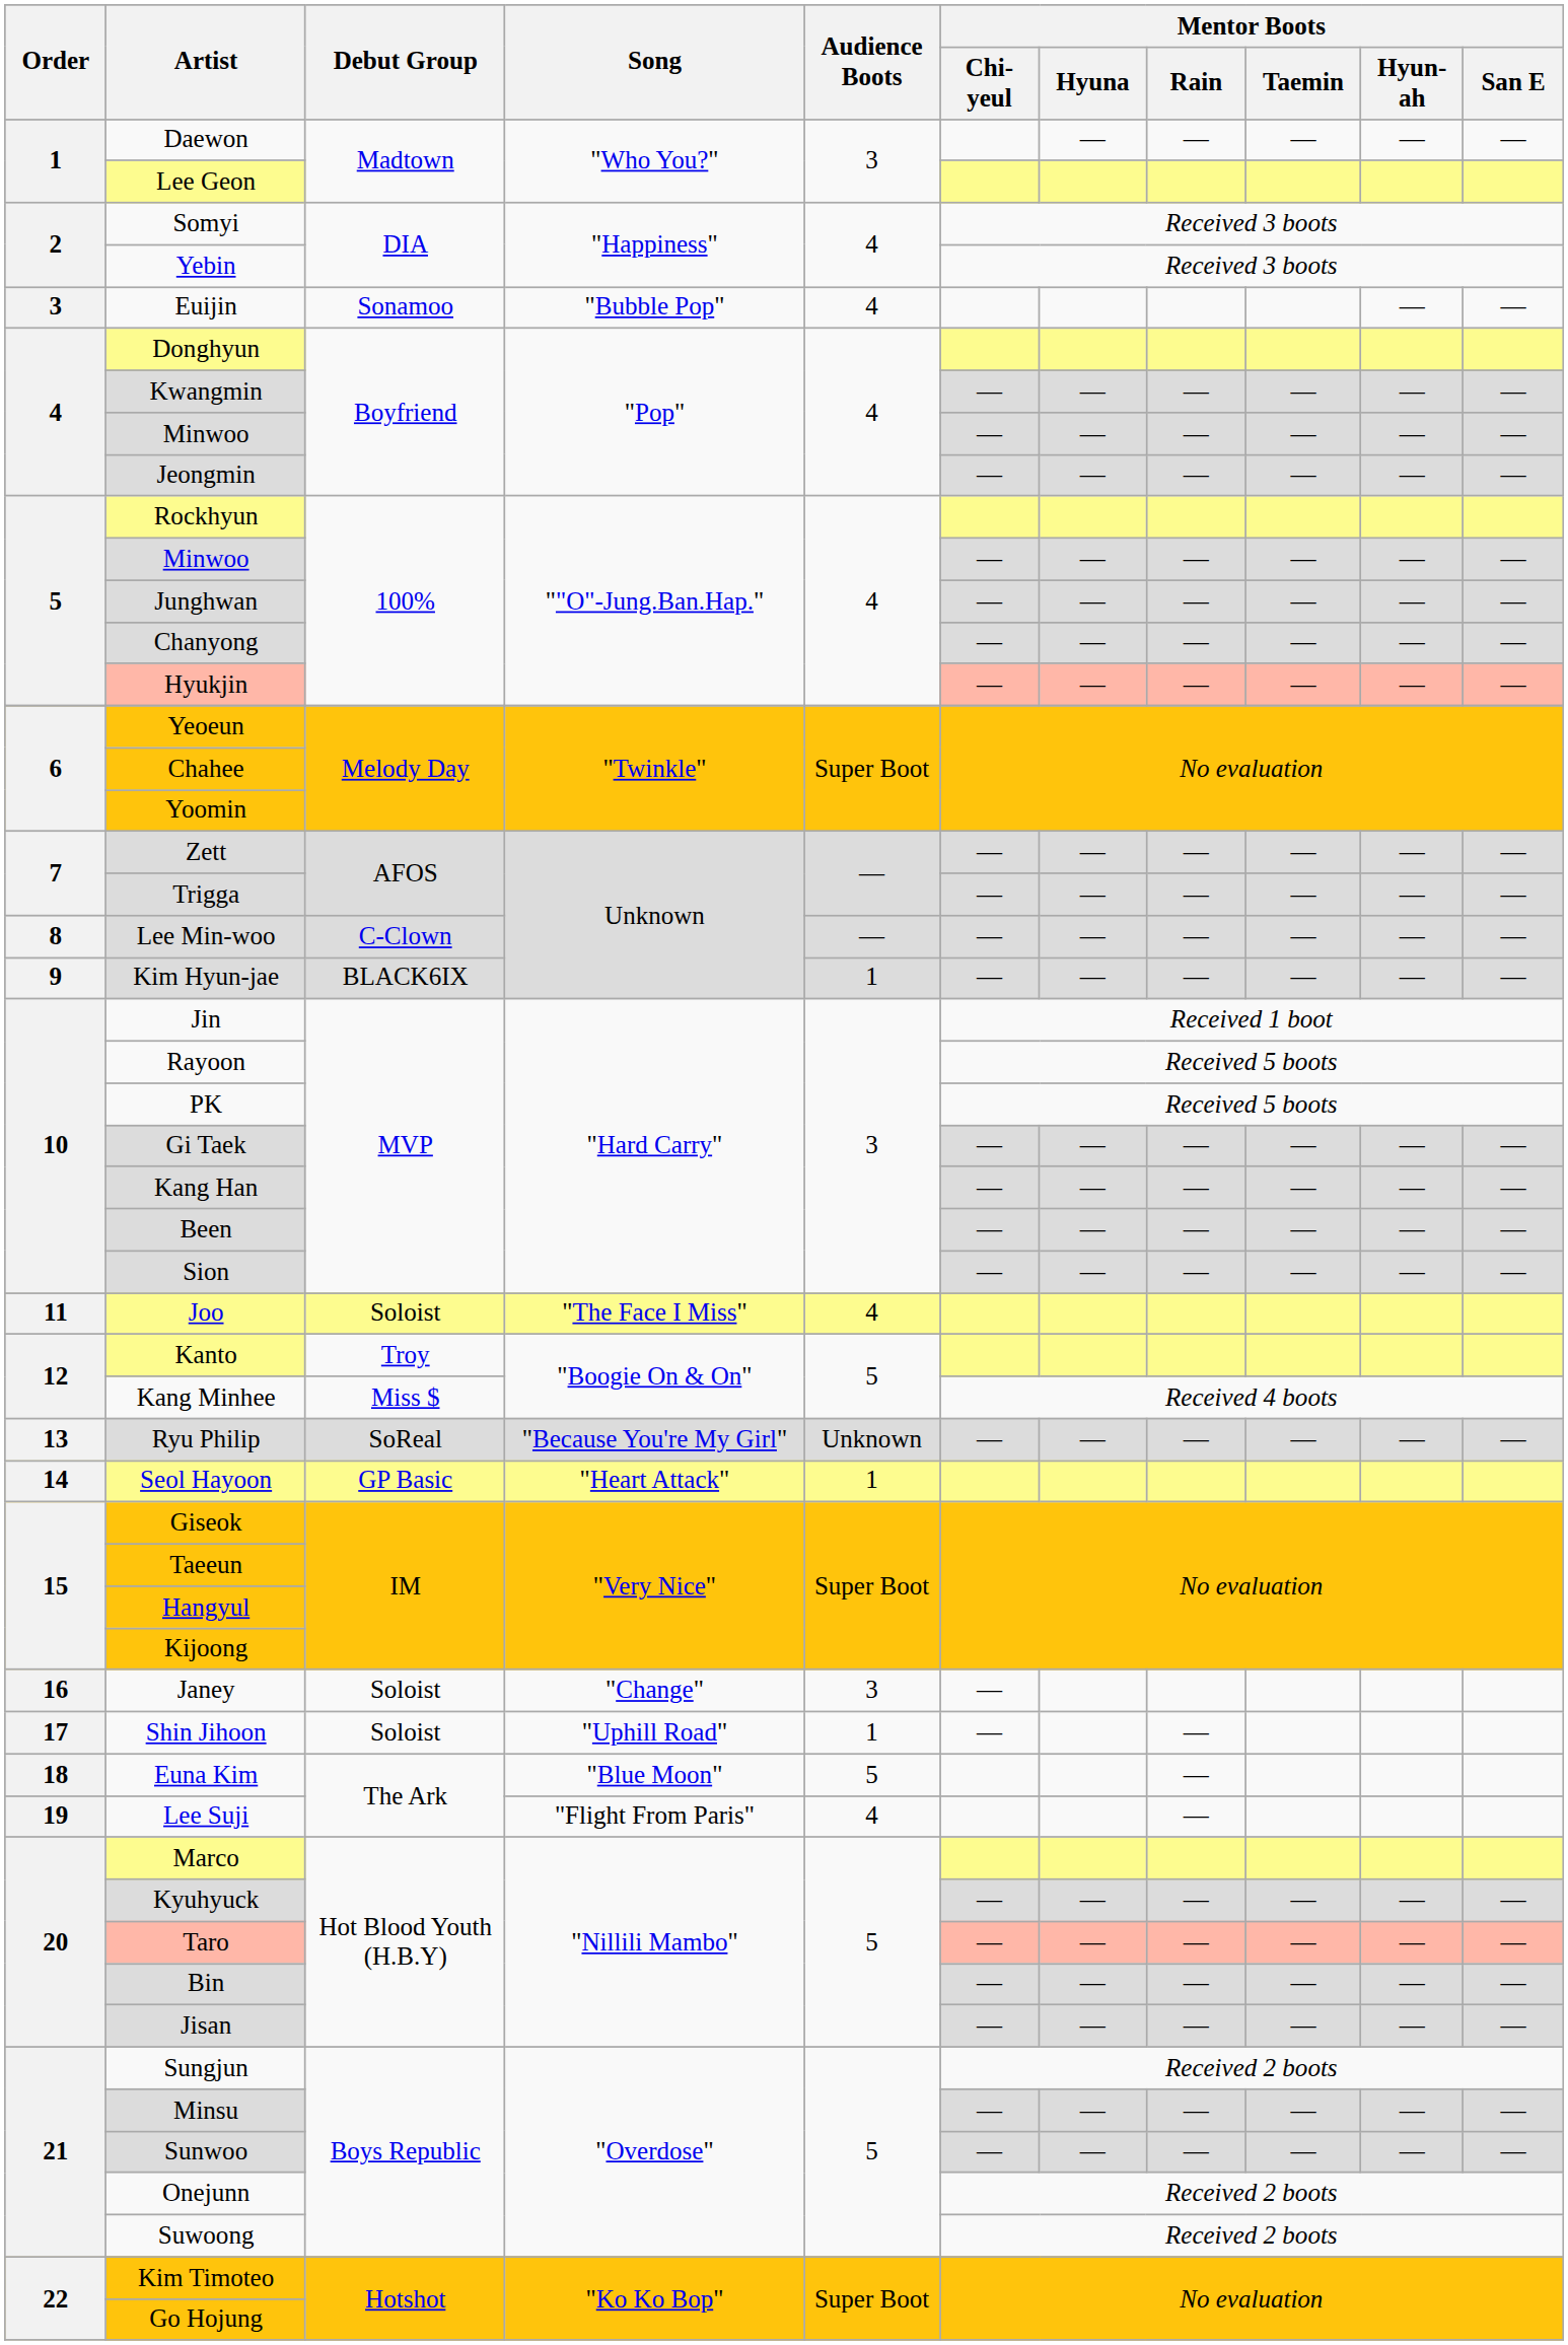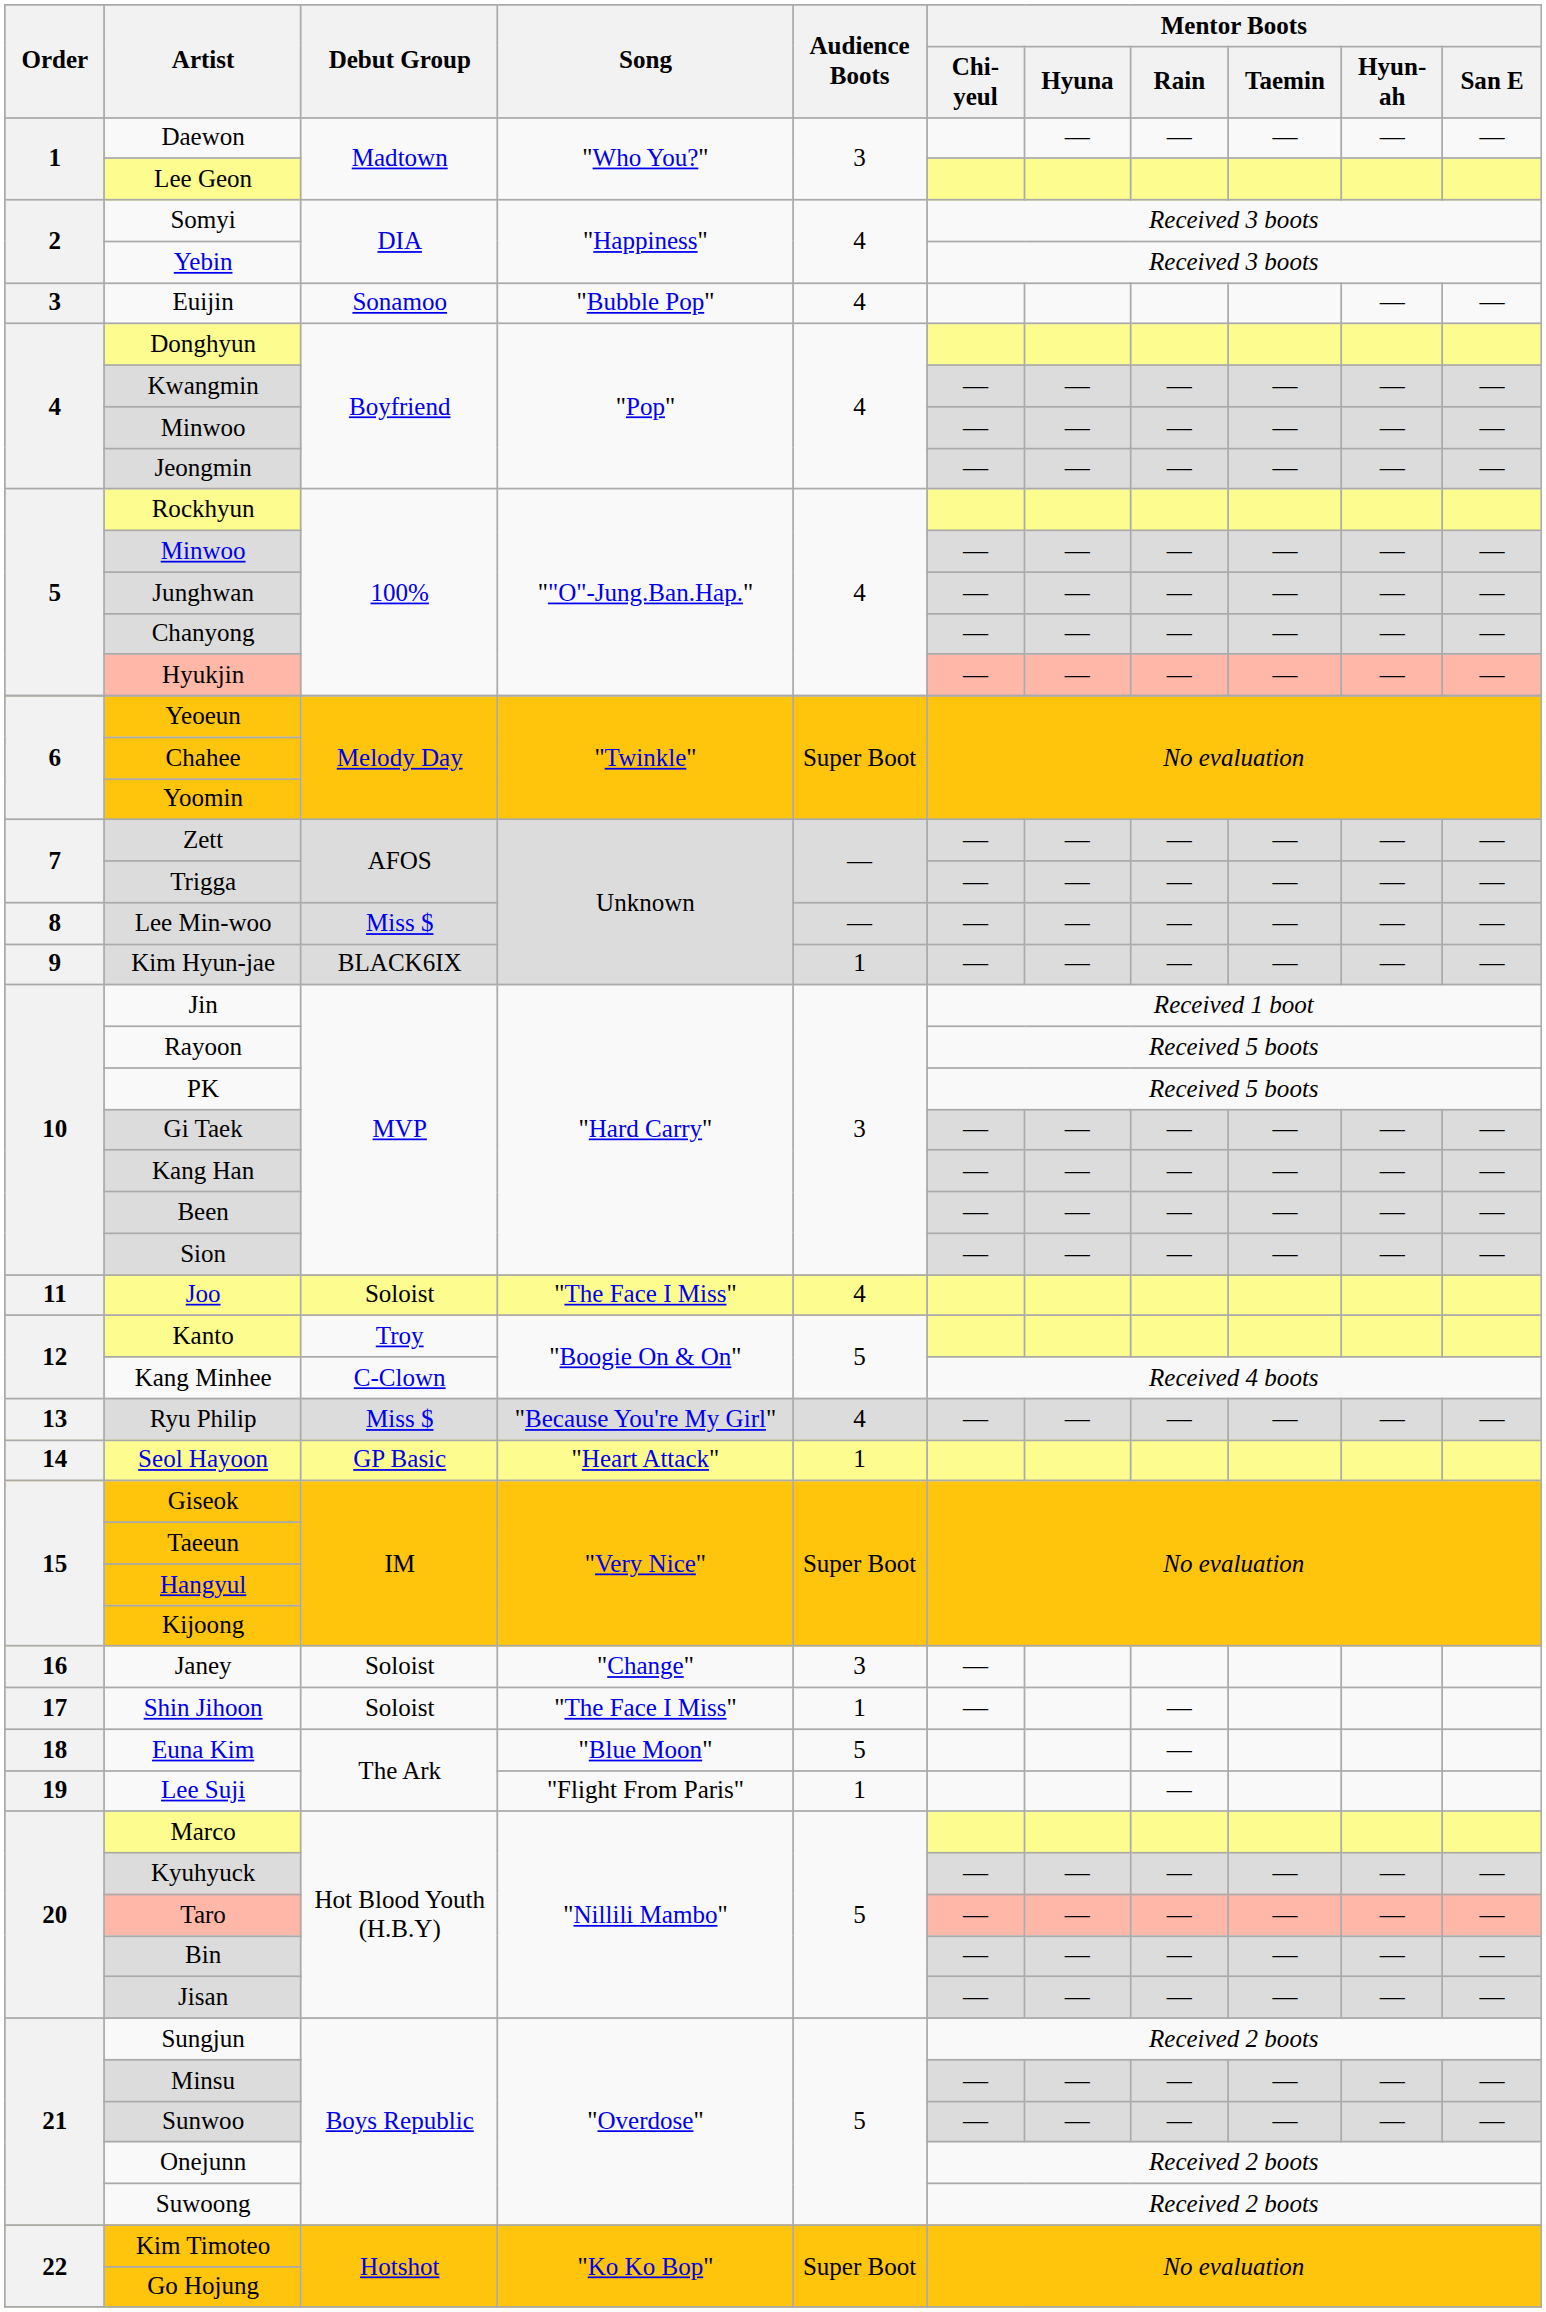Lee Min-woo | Debut Group: C-Clown -> Miss $
Kang Minhee | Debut Group: Miss $ -> C-Clown
Ryu Philip | Debut Group: SoReal -> Miss $
Ryu Philip | Audience Boots: Unknown -> 4
Shin Jihoon | Song: "Uphill Road" -> "The Face I Miss"
Lee Suji | Audience Boots: 4 -> 1
